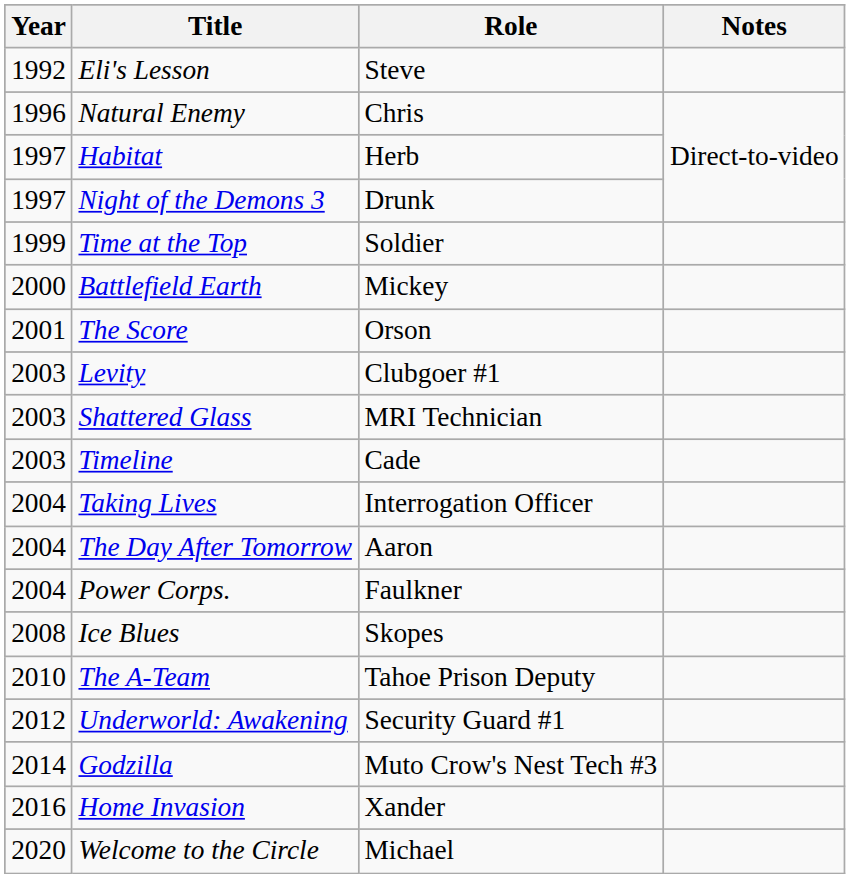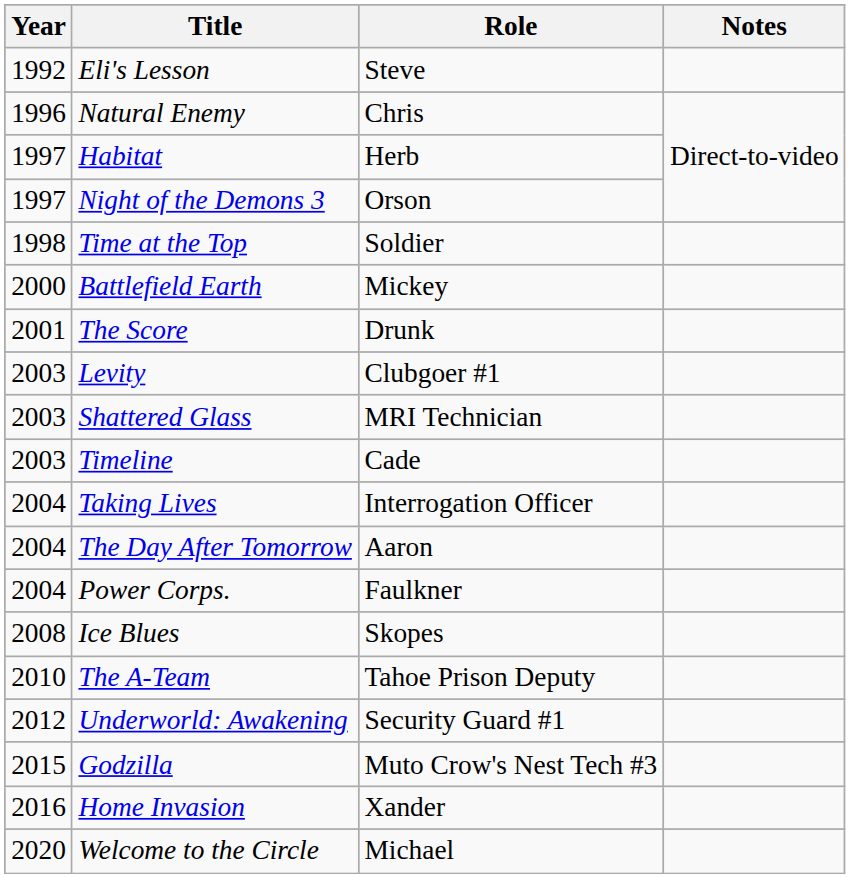Night of the Demons 3 | Role: Drunk -> Orson
Time at the Top | Year: 1999 -> 1998
The Score | Role: Orson -> Drunk
Godzilla | Year: 2014 -> 2015
